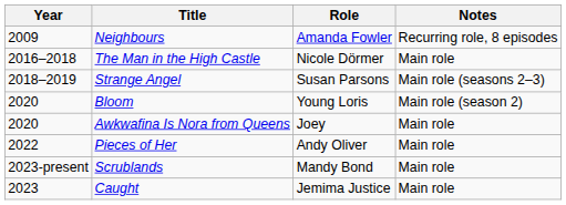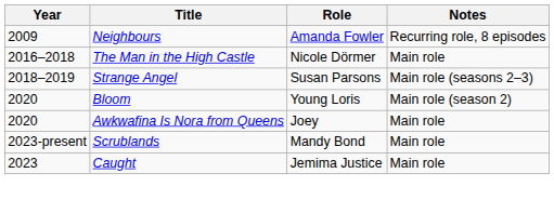- row: 2022 | Pieces of Her | Andy Oliver | Main role
